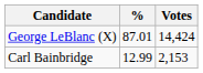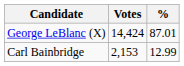columns swapped: Votes <-> %
